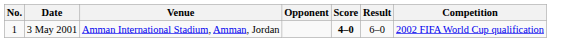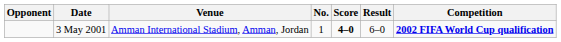columns swapped: No. <-> Opponent
3 May 2001 | Competition: normal -> bold
